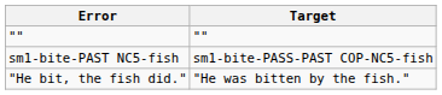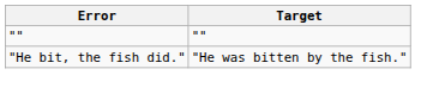- row: sm1-bite-PAST NC5-fish | sm1-bite-PASS-PAST COP-NC5-fish
